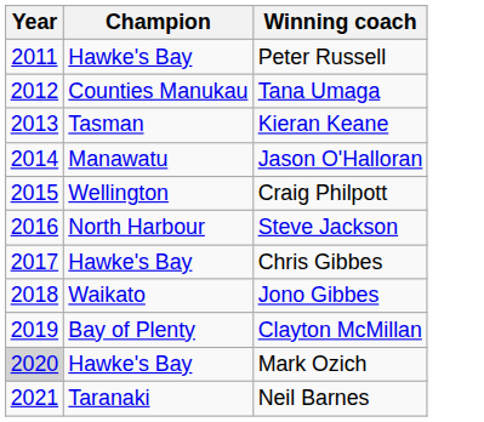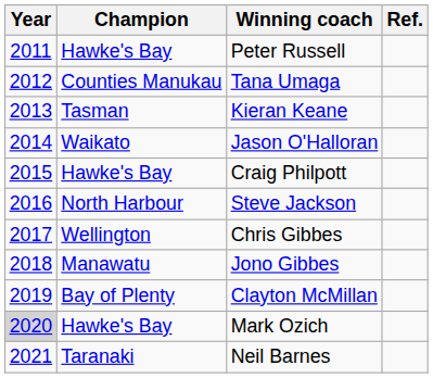+ column: Ref.
Jason O'Halloran | Champion: Manawatu -> Waikato
Craig Philpott | Champion: Wellington -> Hawke's Bay
Chris Gibbes | Champion: Hawke's Bay -> Wellington
Jono Gibbes | Champion: Waikato -> Manawatu
